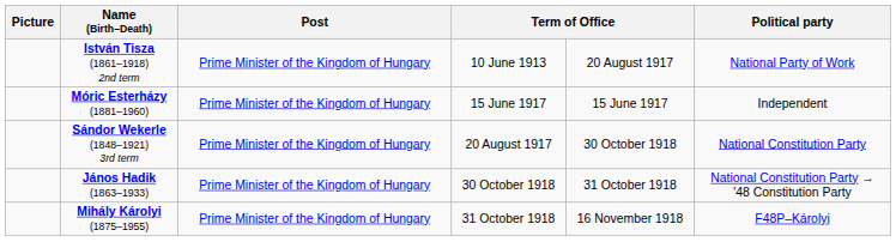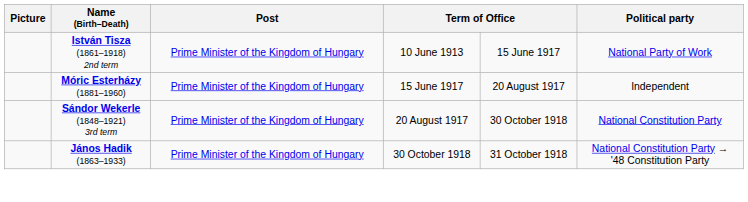István Tisza (1861–1918) 2nd term | column 5: 20 August 1917 -> 15 June 1917
Móric Esterházy (1881–1960) | column 5: 15 June 1917 -> 20 August 1917
- row: Mihály Károlyi (1875–1955) | Prime Minister of the Kingdom of Hungary | 31 October 1918 | 16 November 1918 | F48P–Károlyi
